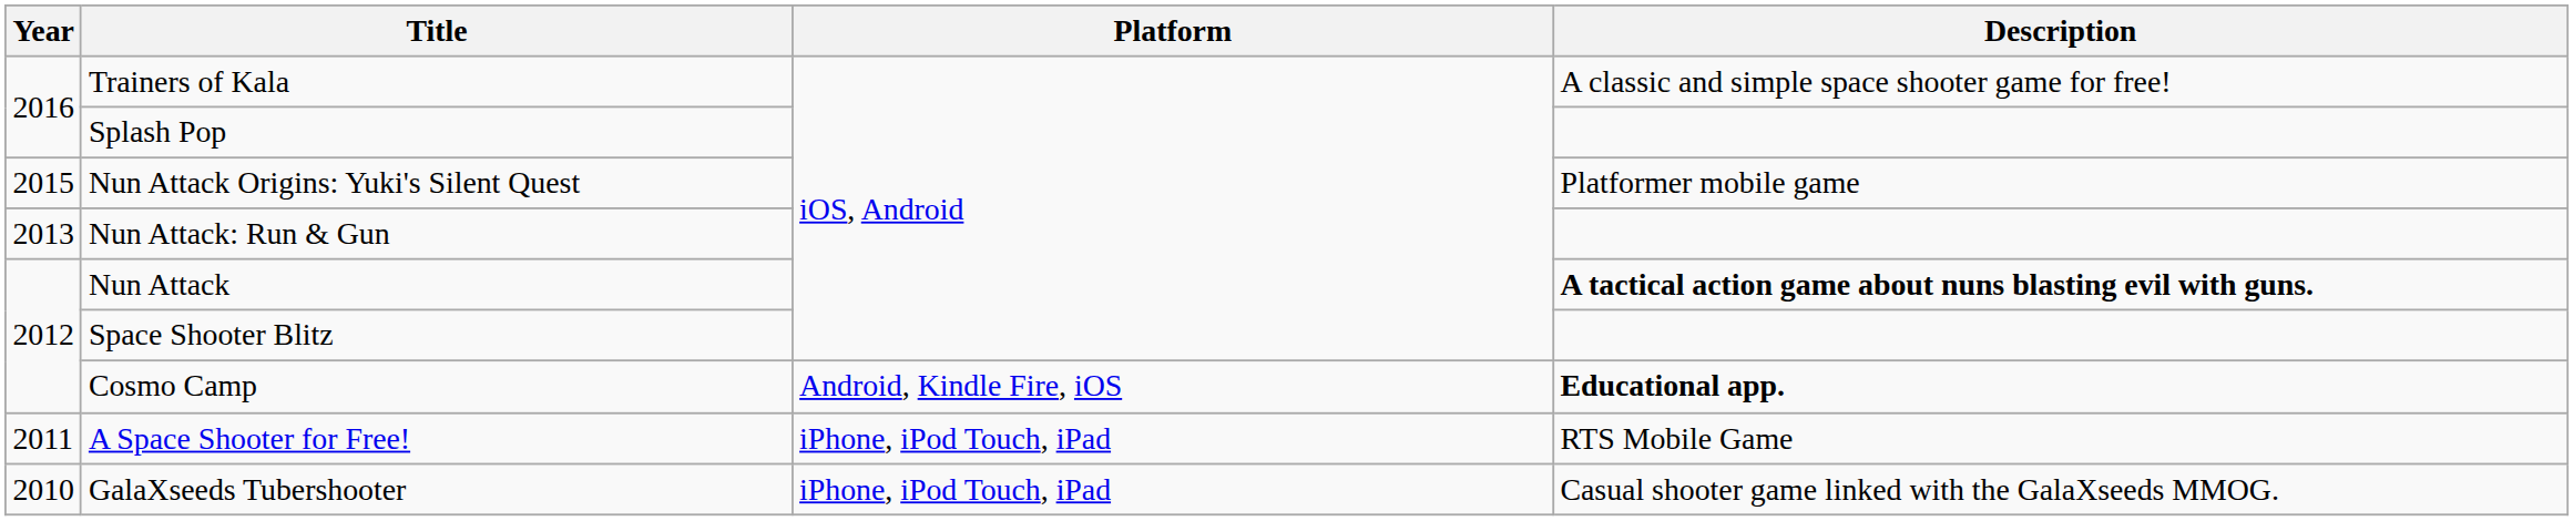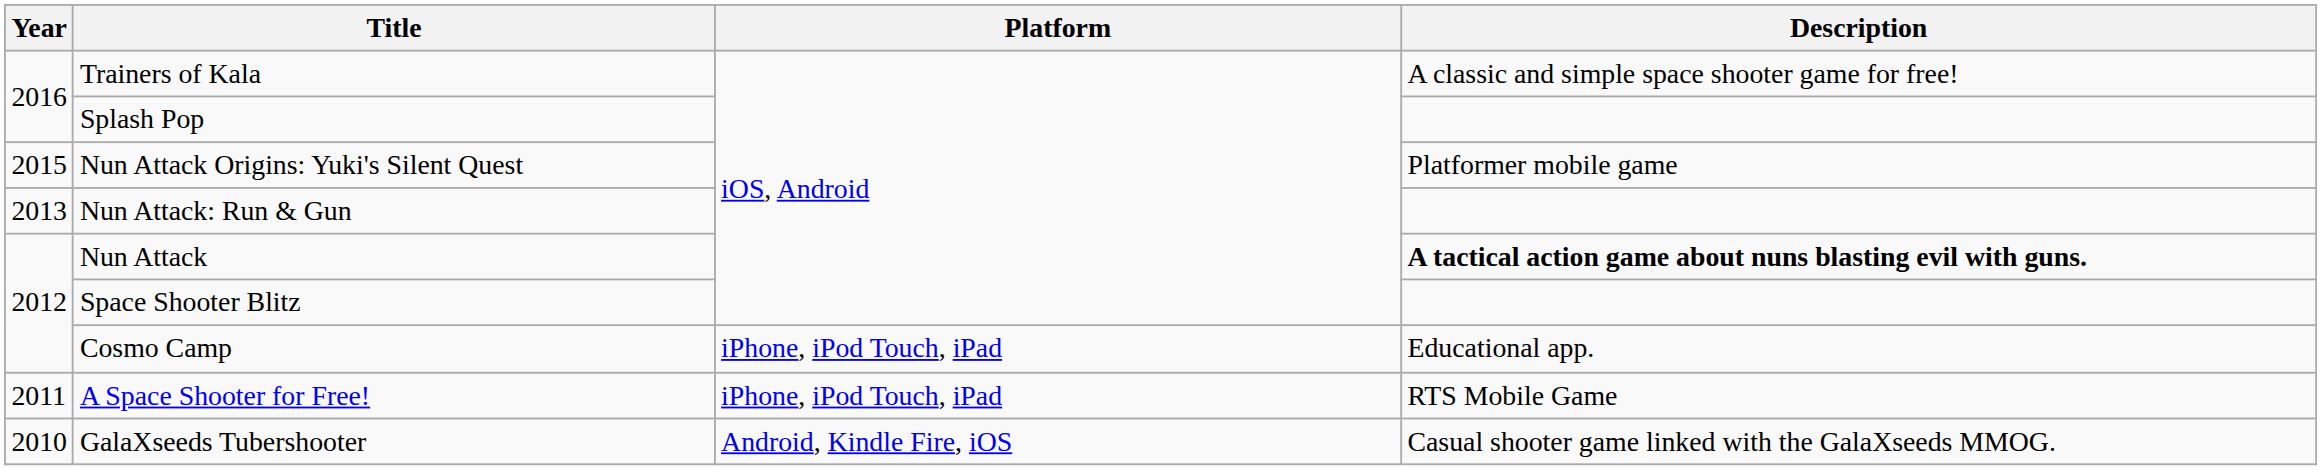Cosmo Camp | Platform: Android, Kindle Fire, iOS -> iPhone, iPod Touch, iPad
Cosmo Camp | Description: bold -> normal
GalaXseeds Tubershooter | Platform: iPhone, iPod Touch, iPad -> Android, Kindle Fire, iOS
